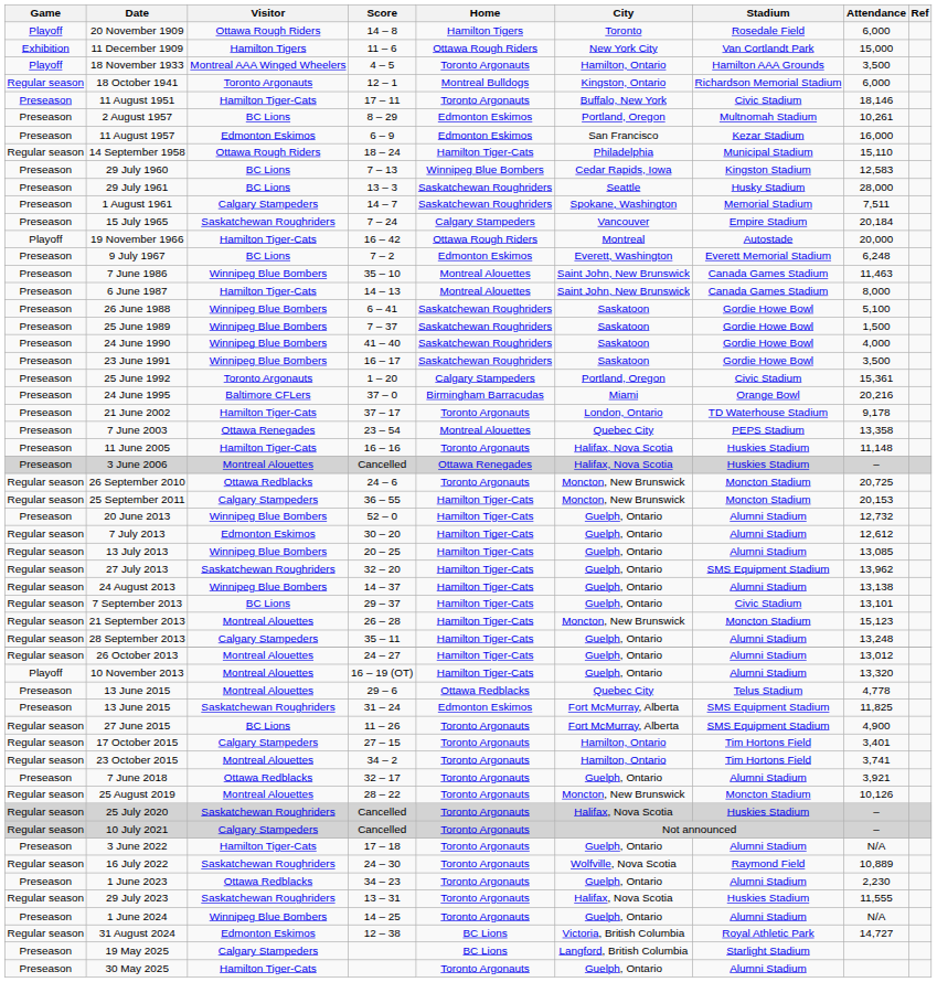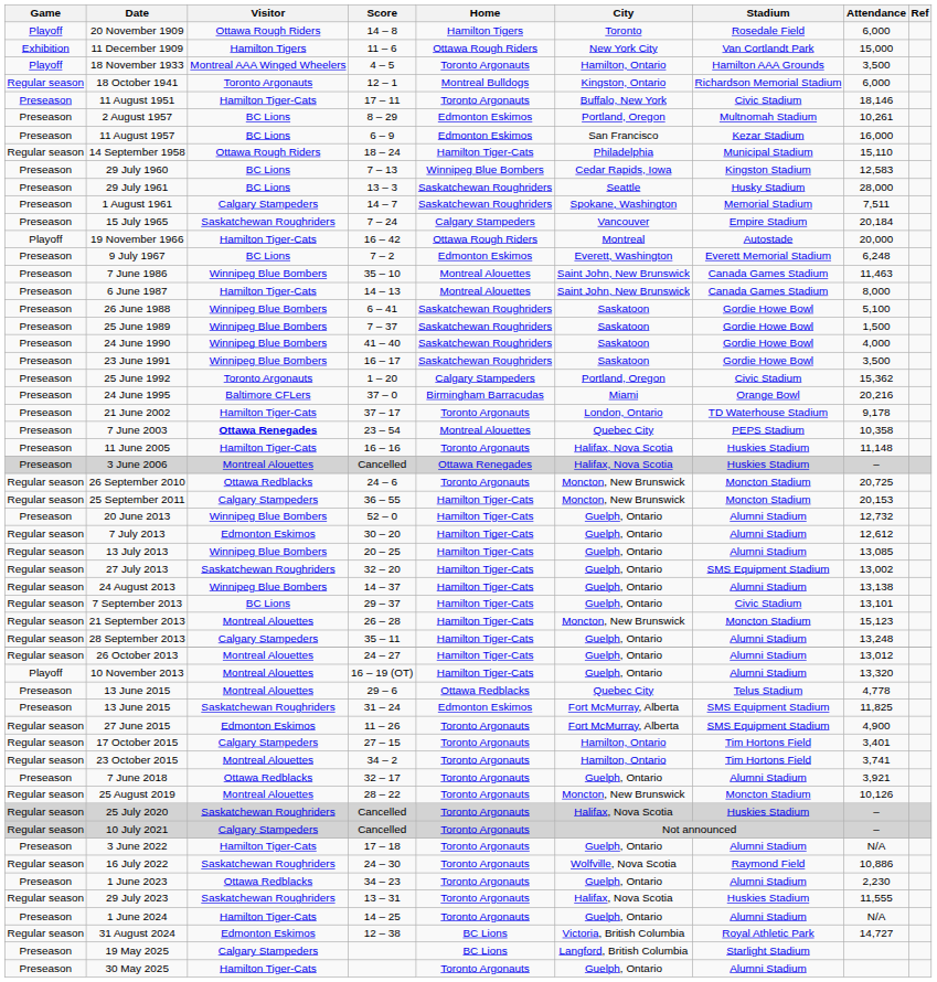11 August 1957 | Visitor: Edmonton Eskimos -> BC Lions
25 June 1992 | Attendance: 15,361 -> 15,362
7 June 2003 | Visitor: normal -> bold
7 June 2003 | Attendance: 13,358 -> 10,358
27 July 2013 | Attendance: 13,962 -> 13,002
27 June 2015 | Visitor: BC Lions -> Edmonton Eskimos
16 July 2022 | Attendance: 10,889 -> 10,886
1 June 2024 | Visitor: Winnipeg Blue Bombers -> Hamilton Tiger-Cats
